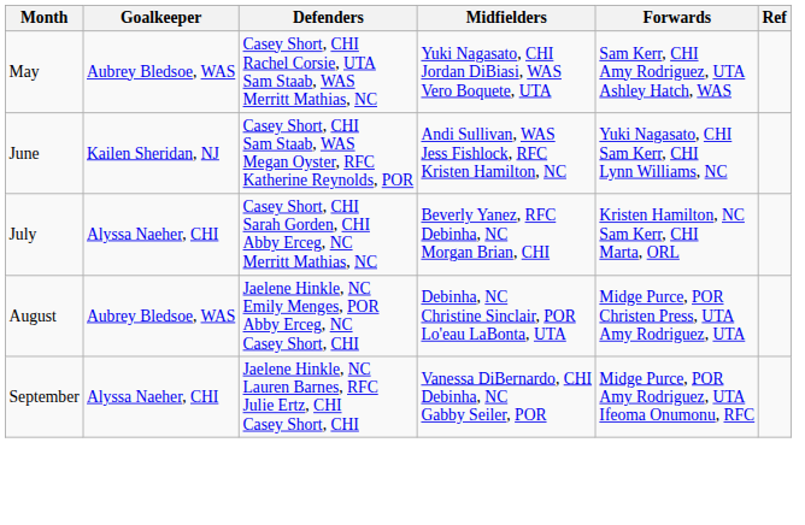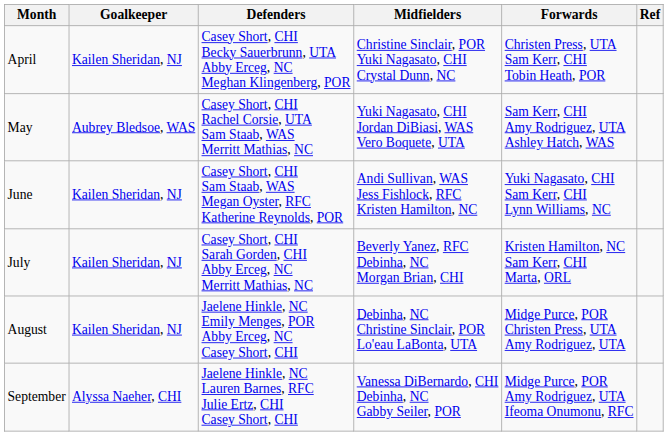+ row: April | Kailen Sheridan, NJ | Casey Short, CHI Becky Sauerbrunn, UTA Abby Erceg, NC Meghan Klingenberg, POR | Christine Sinclair, POR Yuki Nagasato, CHI Crystal Dunn, NC | Christen Press, UTA Sam Kerr, CHI Tobin Heath, POR
July | Goalkeeper: Alyssa Naeher, CHI -> Kailen Sheridan, NJ
August | Goalkeeper: Aubrey Bledsoe, WAS -> Kailen Sheridan, NJ
